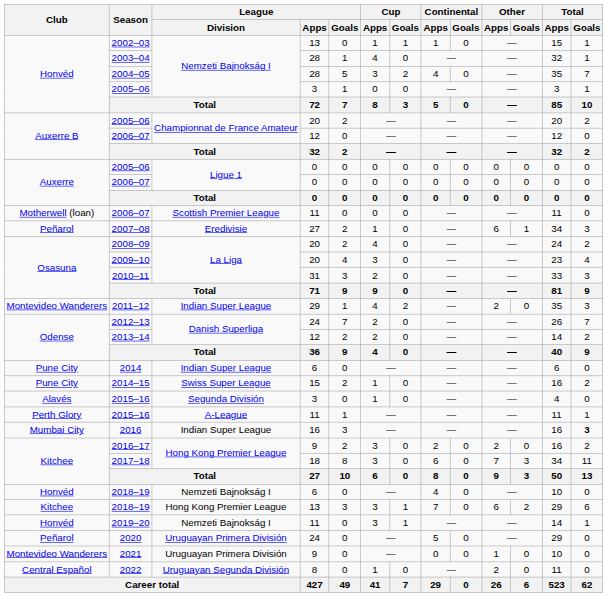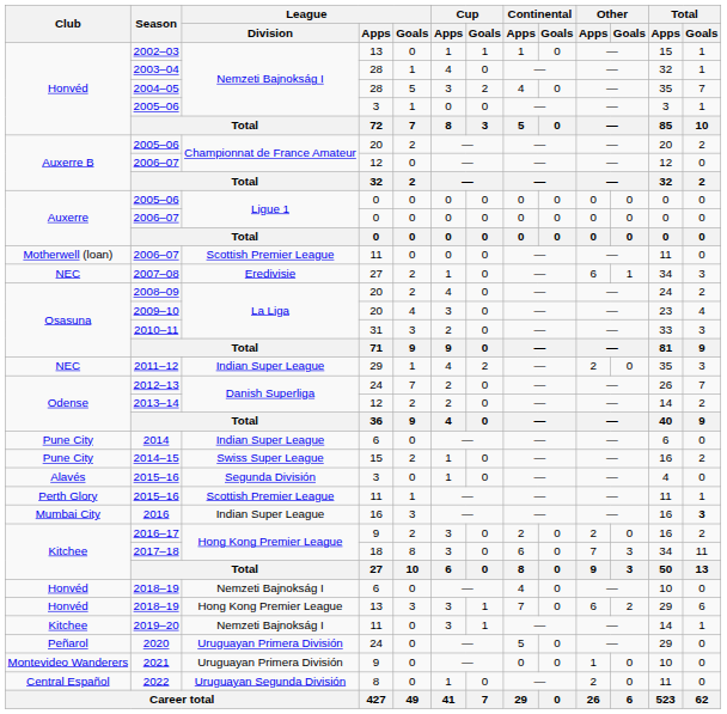2007–08 | Club: Peñarol -> NEC
2011–12 | Club: Montevideo Wanderers -> NEC
2015–16 / 11 | League / Division: A-League -> Scottish Premier League
2018–19 / 13 | Club: Kitchee -> Honvéd
2019–20 | Club: Honvéd -> Kitchee
